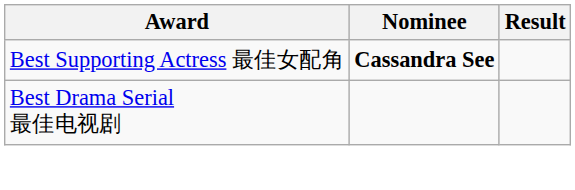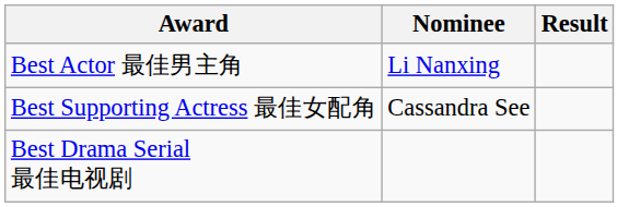+ row: Best Actor 最佳男主角 | Li Nanxing
Best Supporting Actress 最佳女配角 | Nominee: bold -> normal
